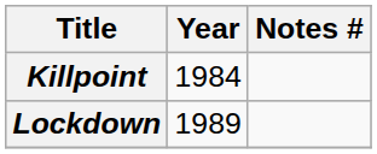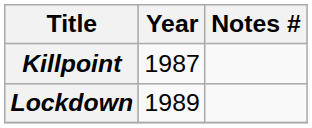Killpoint | Year: 1984 -> 1987
